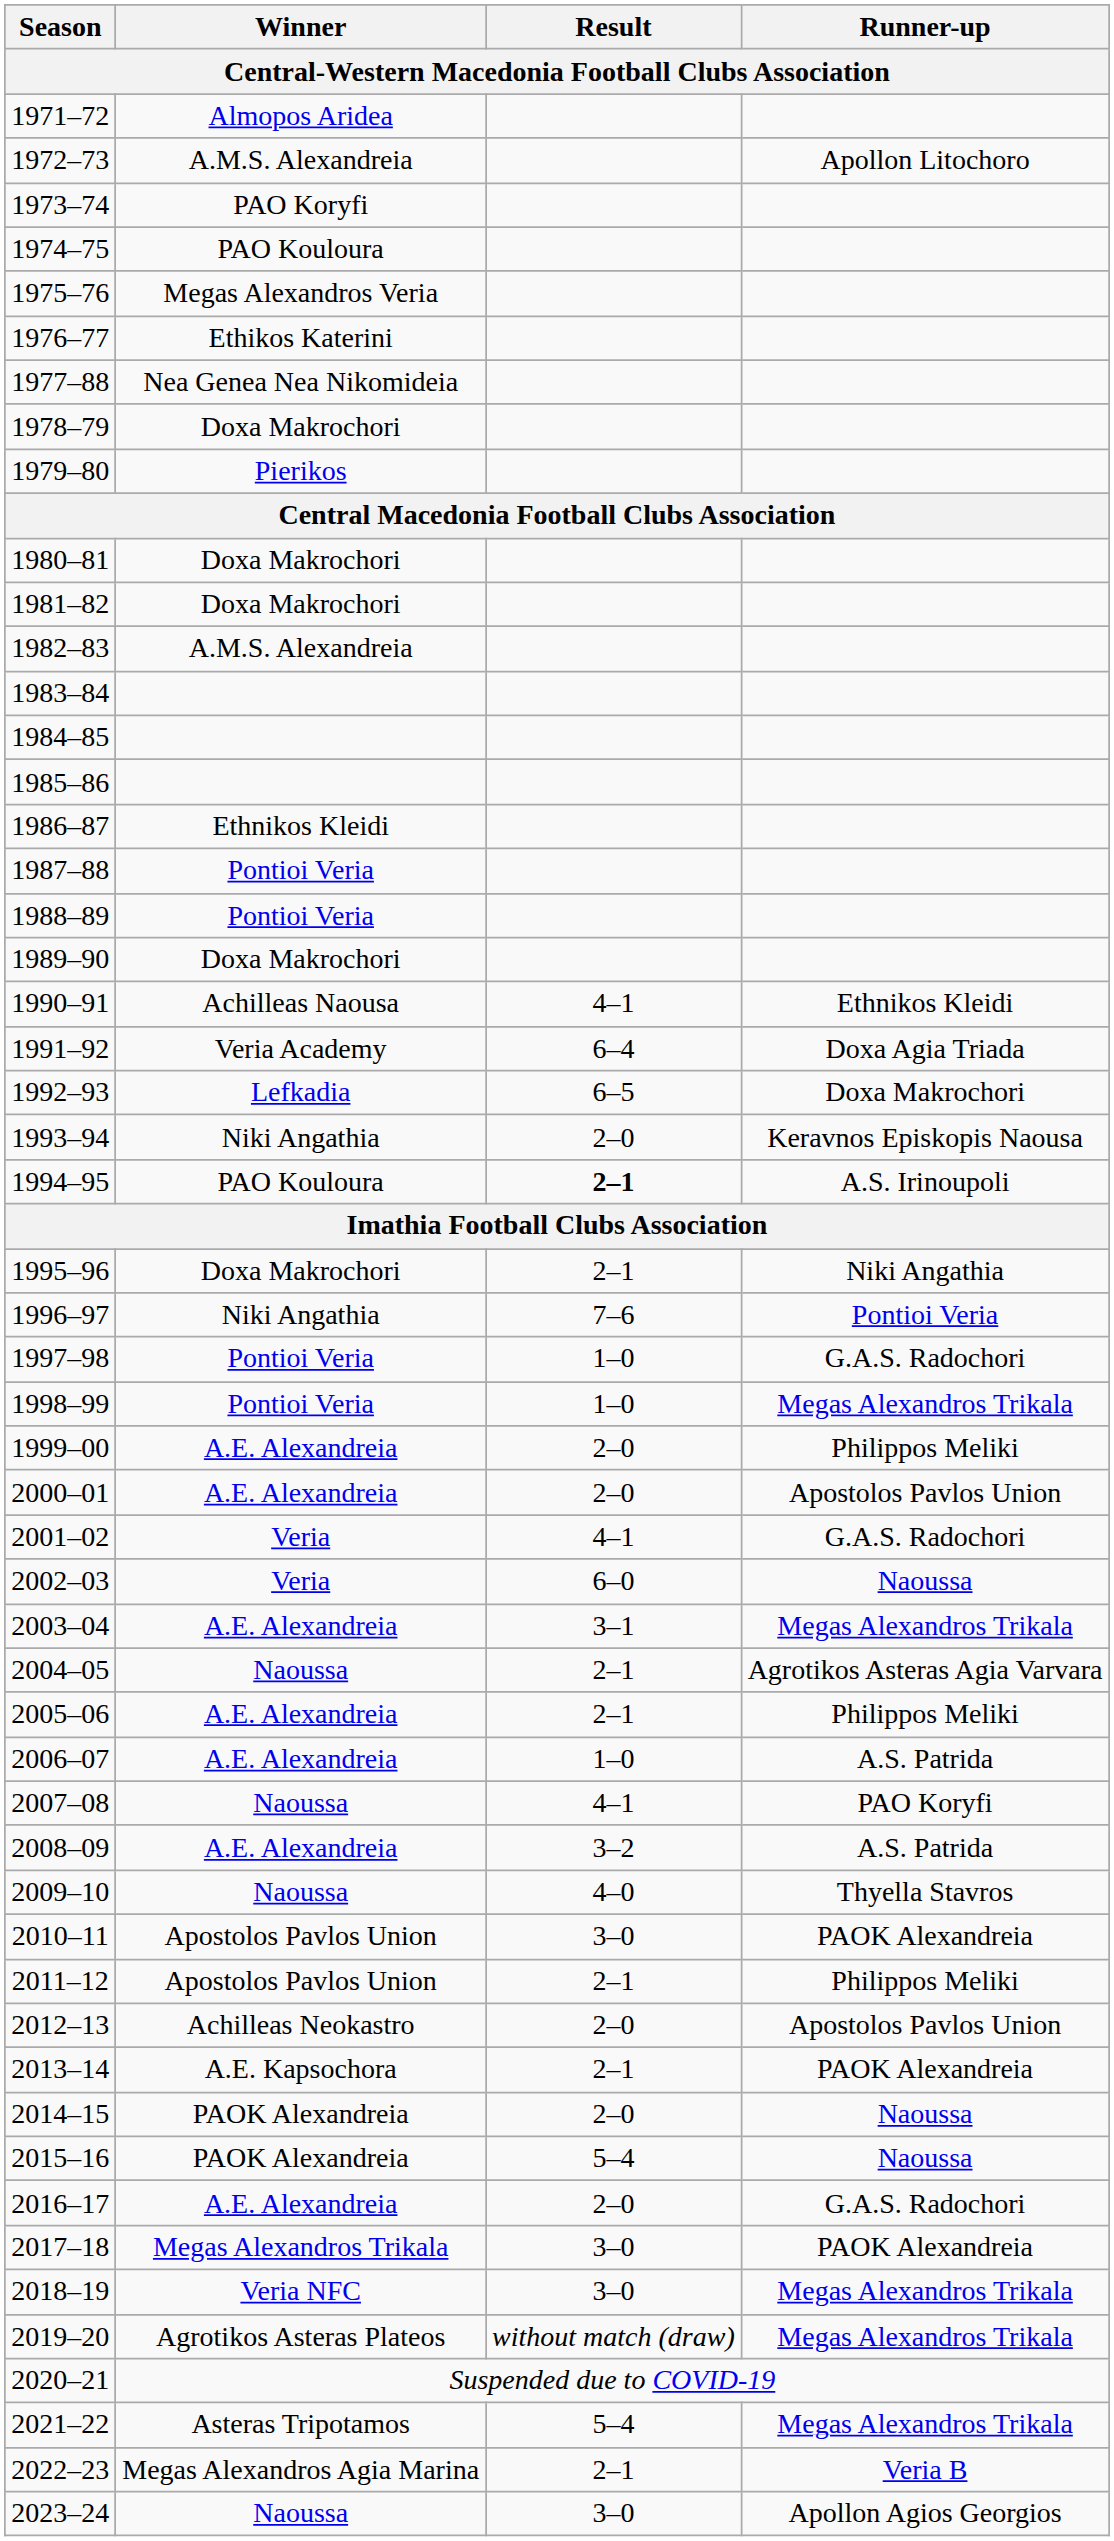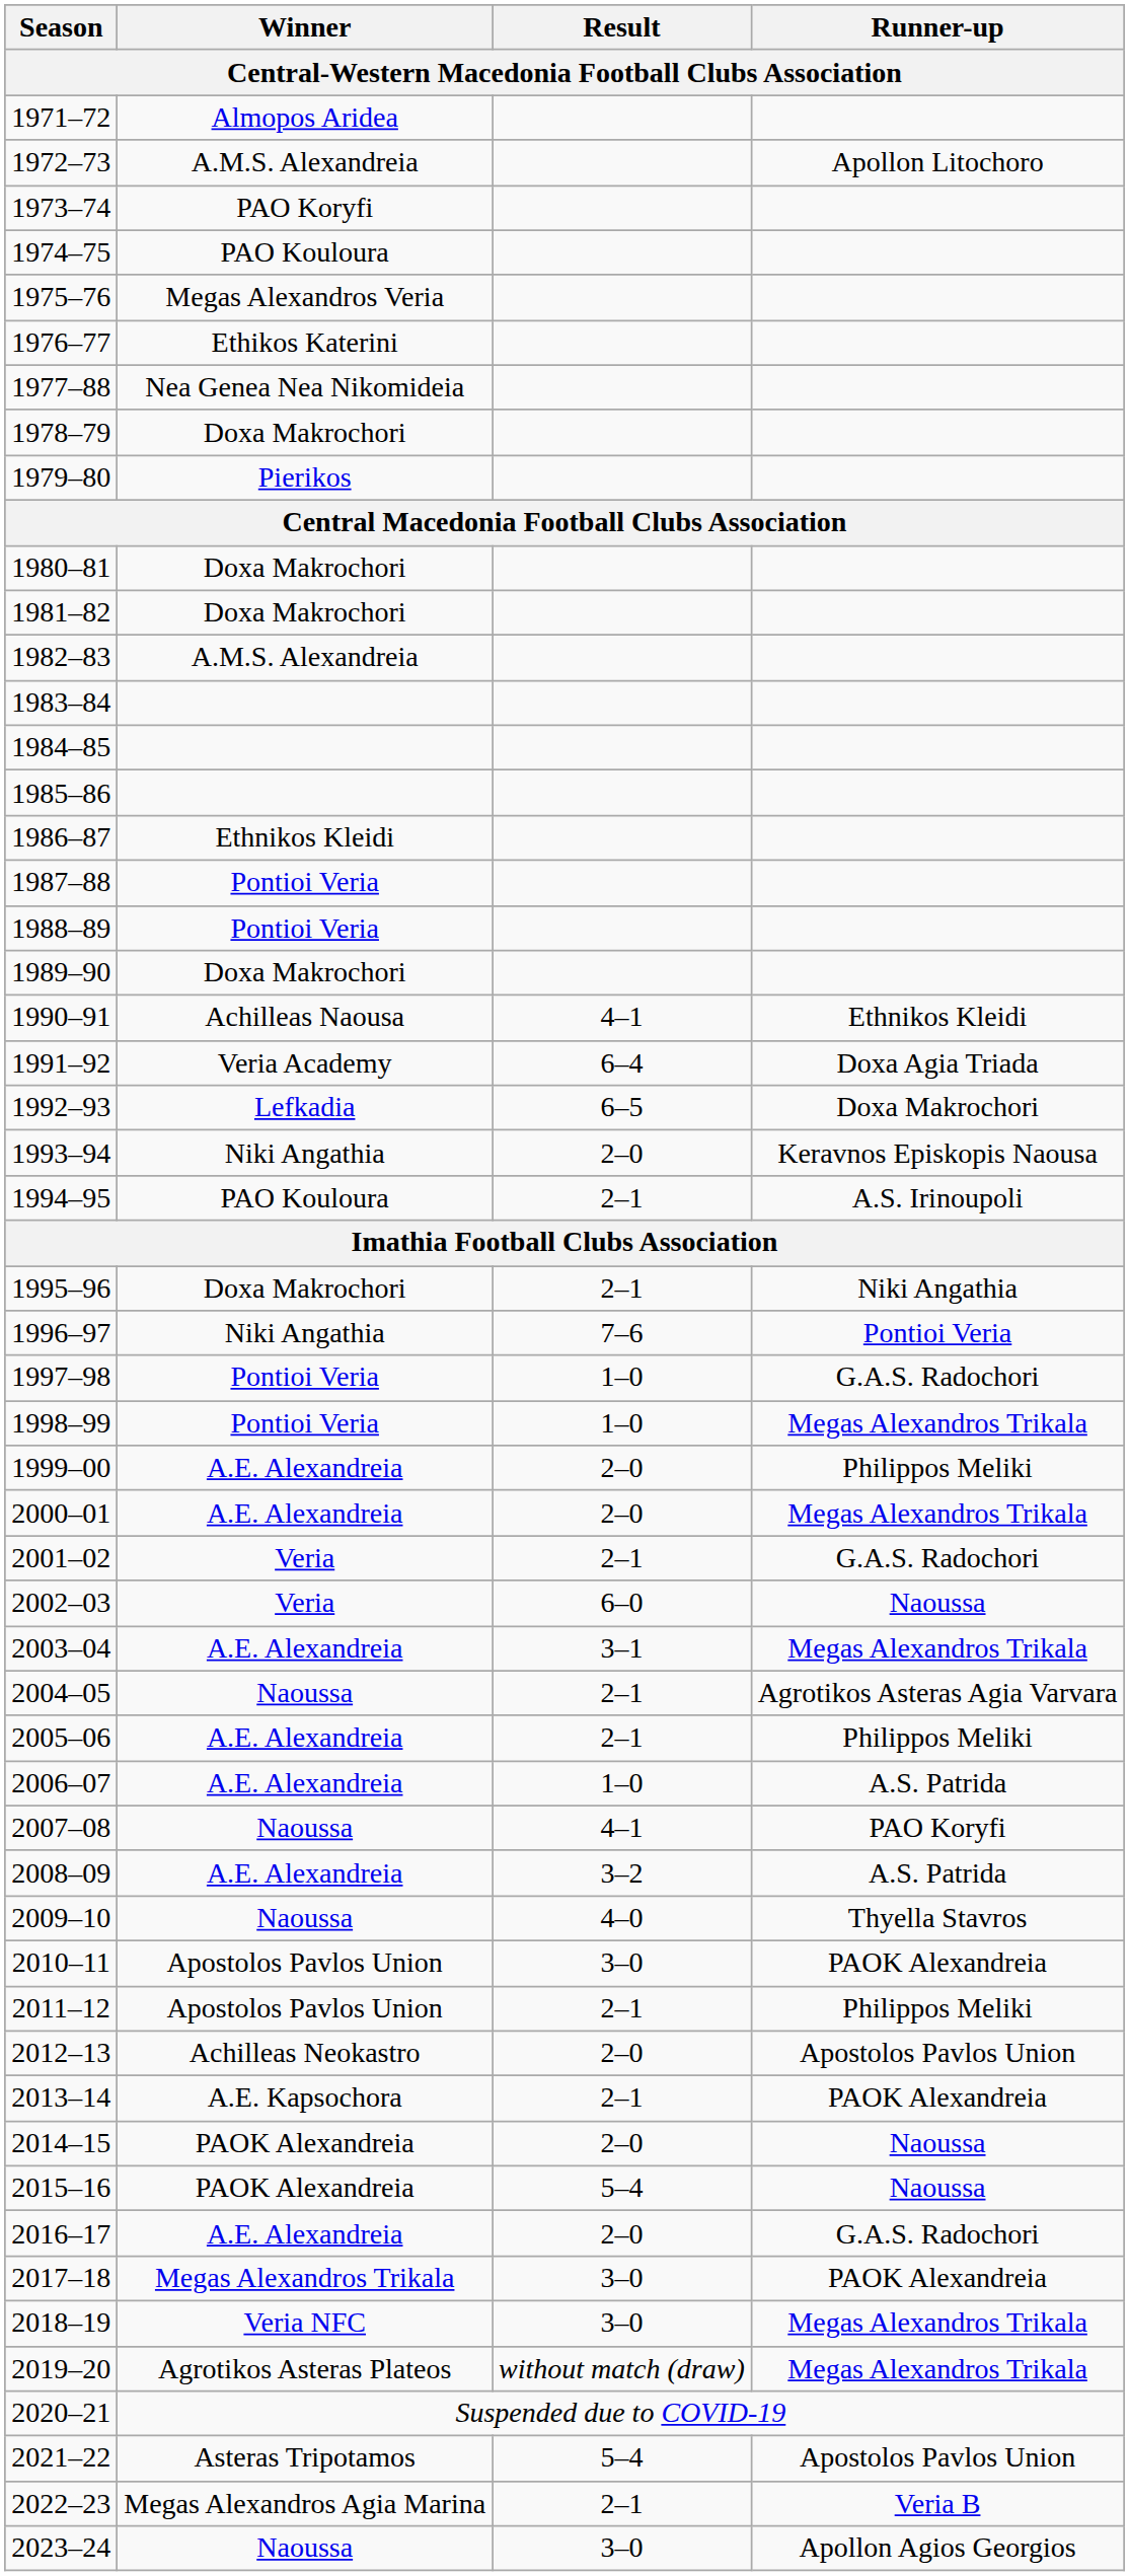1994–95 | Result: bold -> normal
2000–01 | Runner-up: Apostolos Pavlos Union -> Megas Alexandros Trikala
2001–02 | Result: 4–1 -> 2–1
2021–22 | Runner-up: Megas Alexandros Trikala -> Apostolos Pavlos Union
